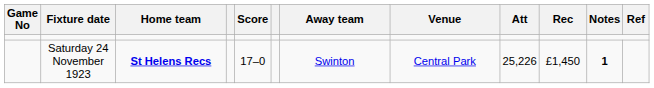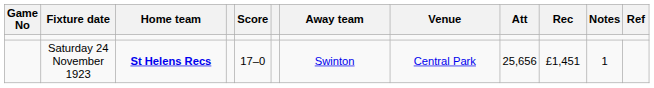Saturday 24 November 1923 | Att: 25,226 -> 25,656
Saturday 24 November 1923 | Rec: £1,450 -> £1,451
Saturday 24 November 1923 | Notes: bold -> normal
